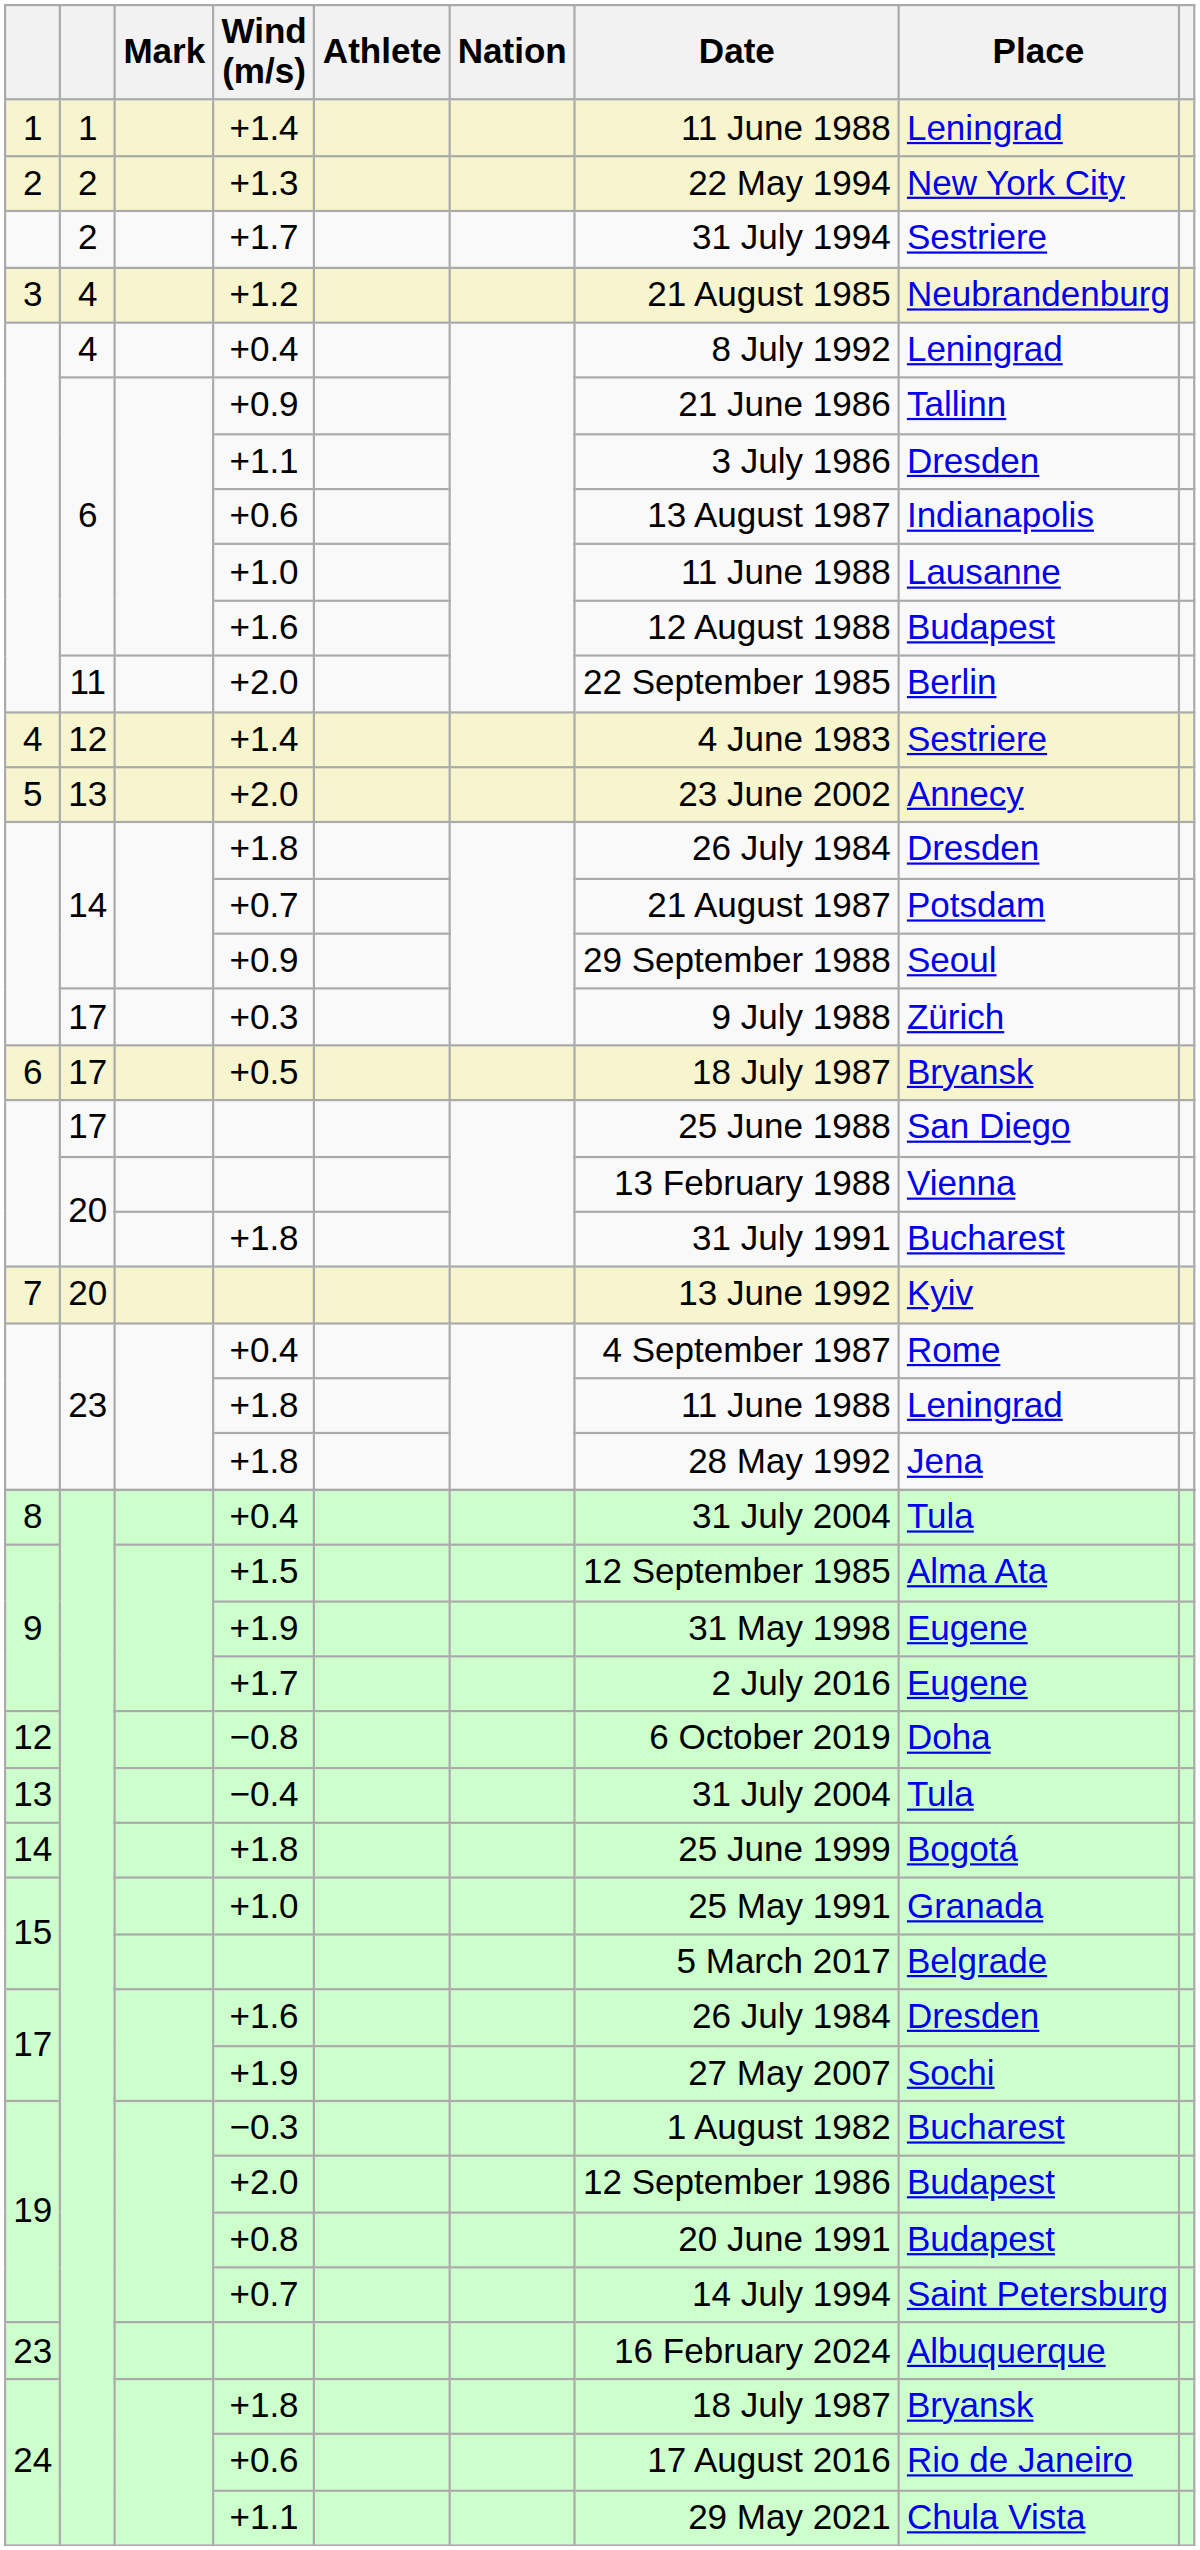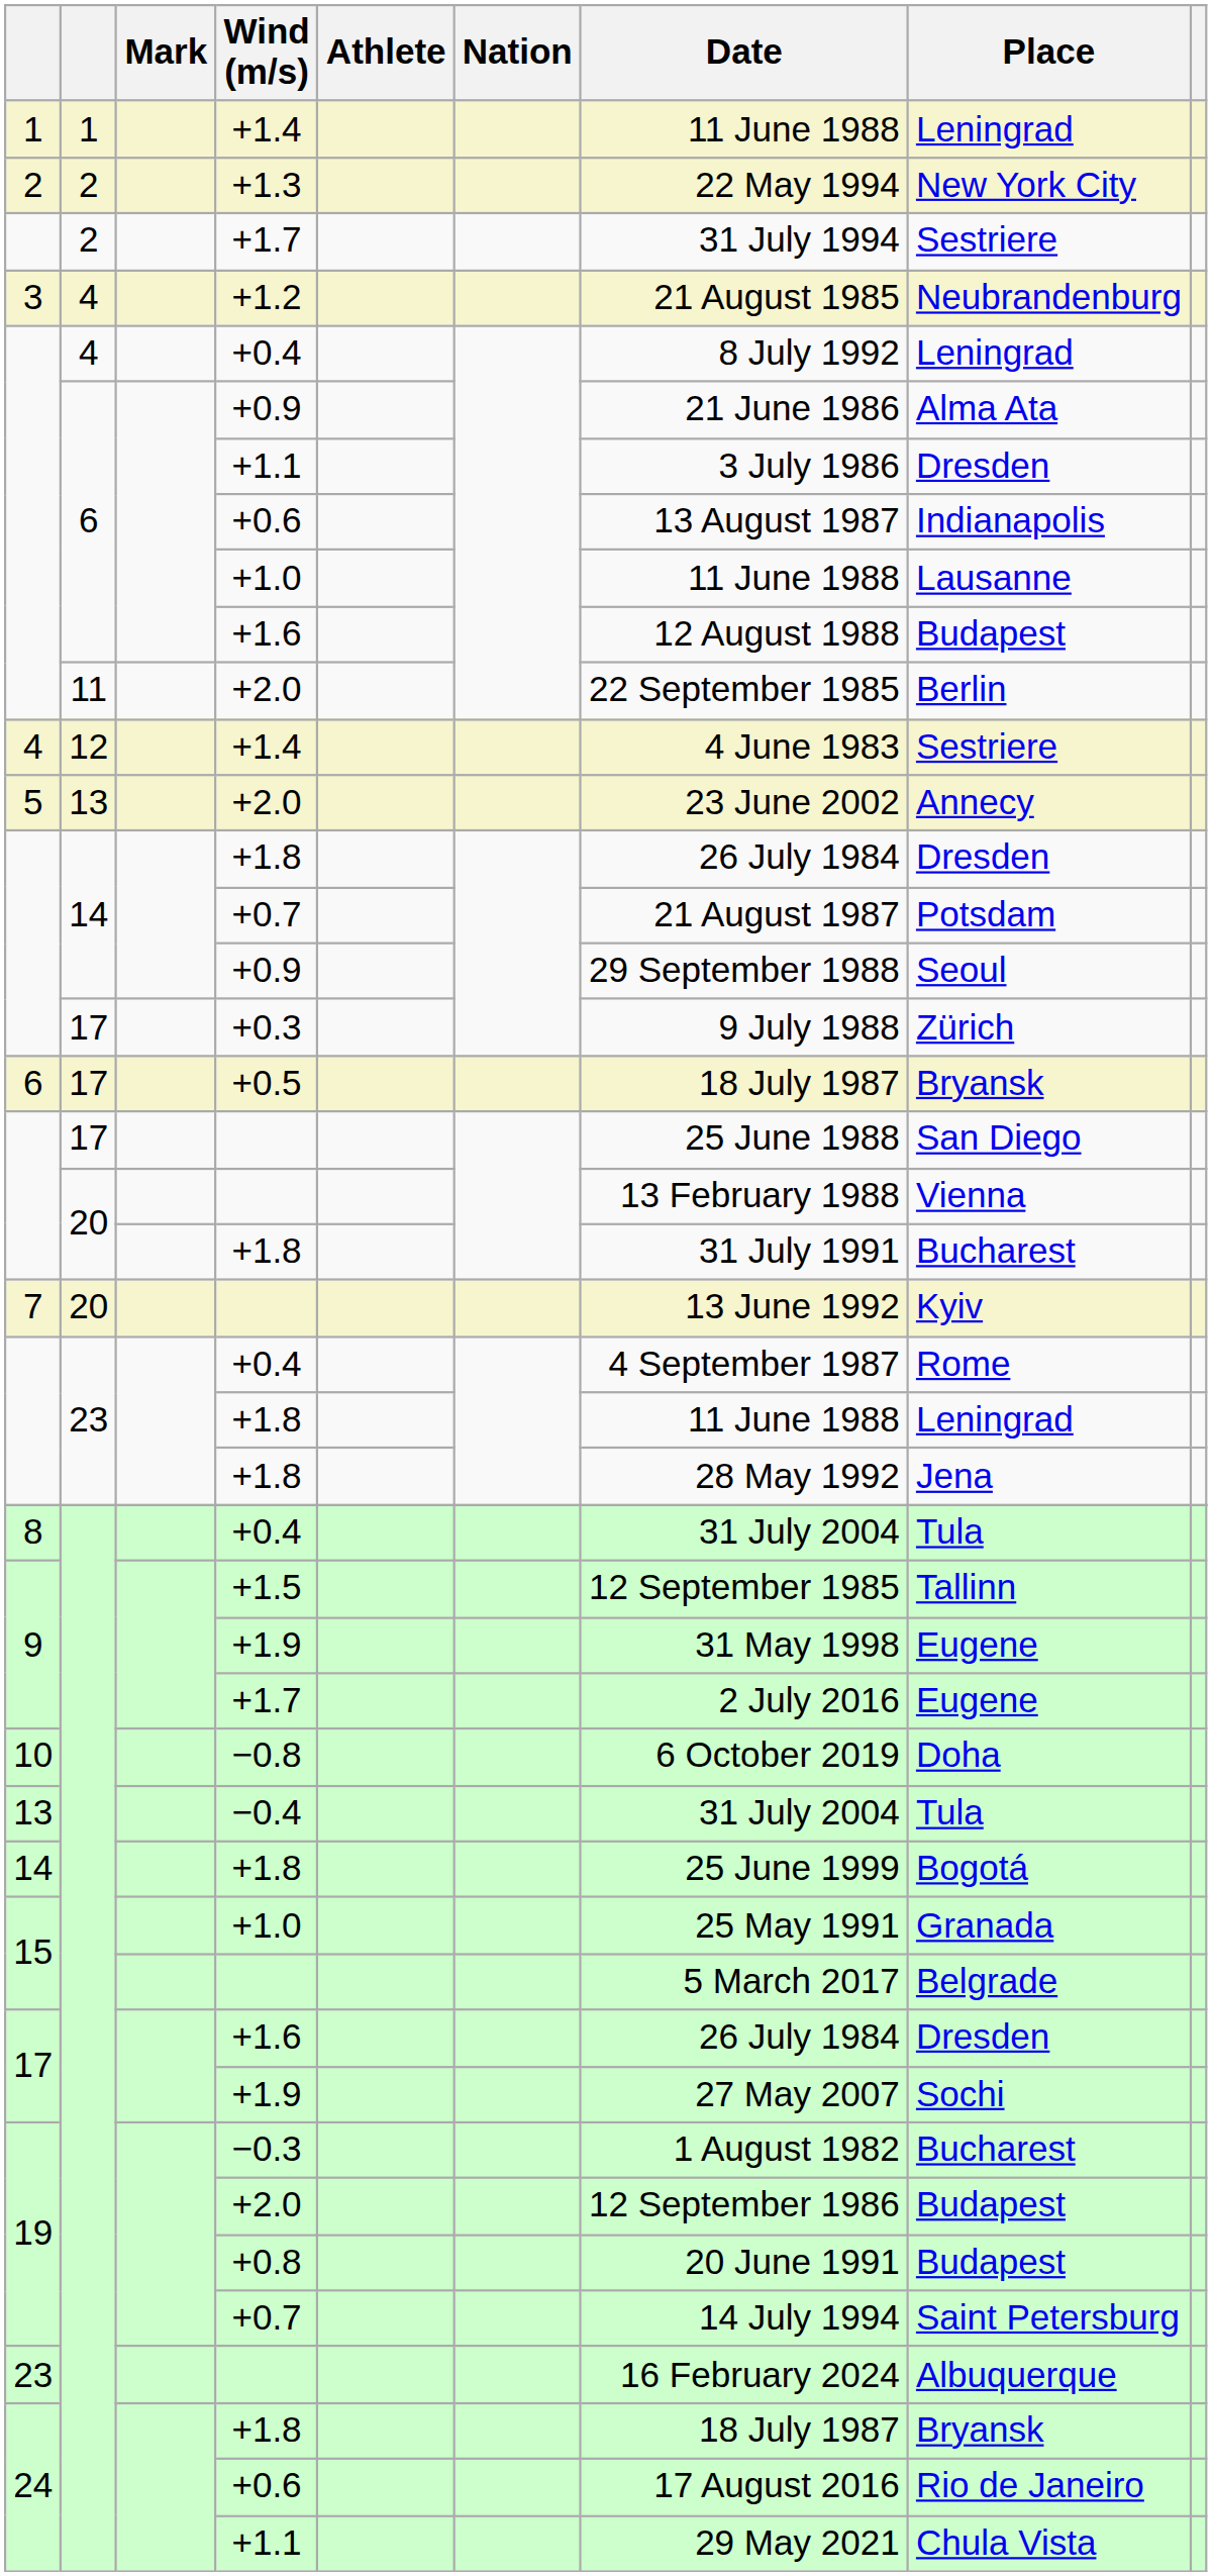6 / +0.9 | Place: Tallinn -> Alma Ata
+1.5 | Place: Alma Ata -> Tallinn
−0.8 | column 1: 12 -> 10
